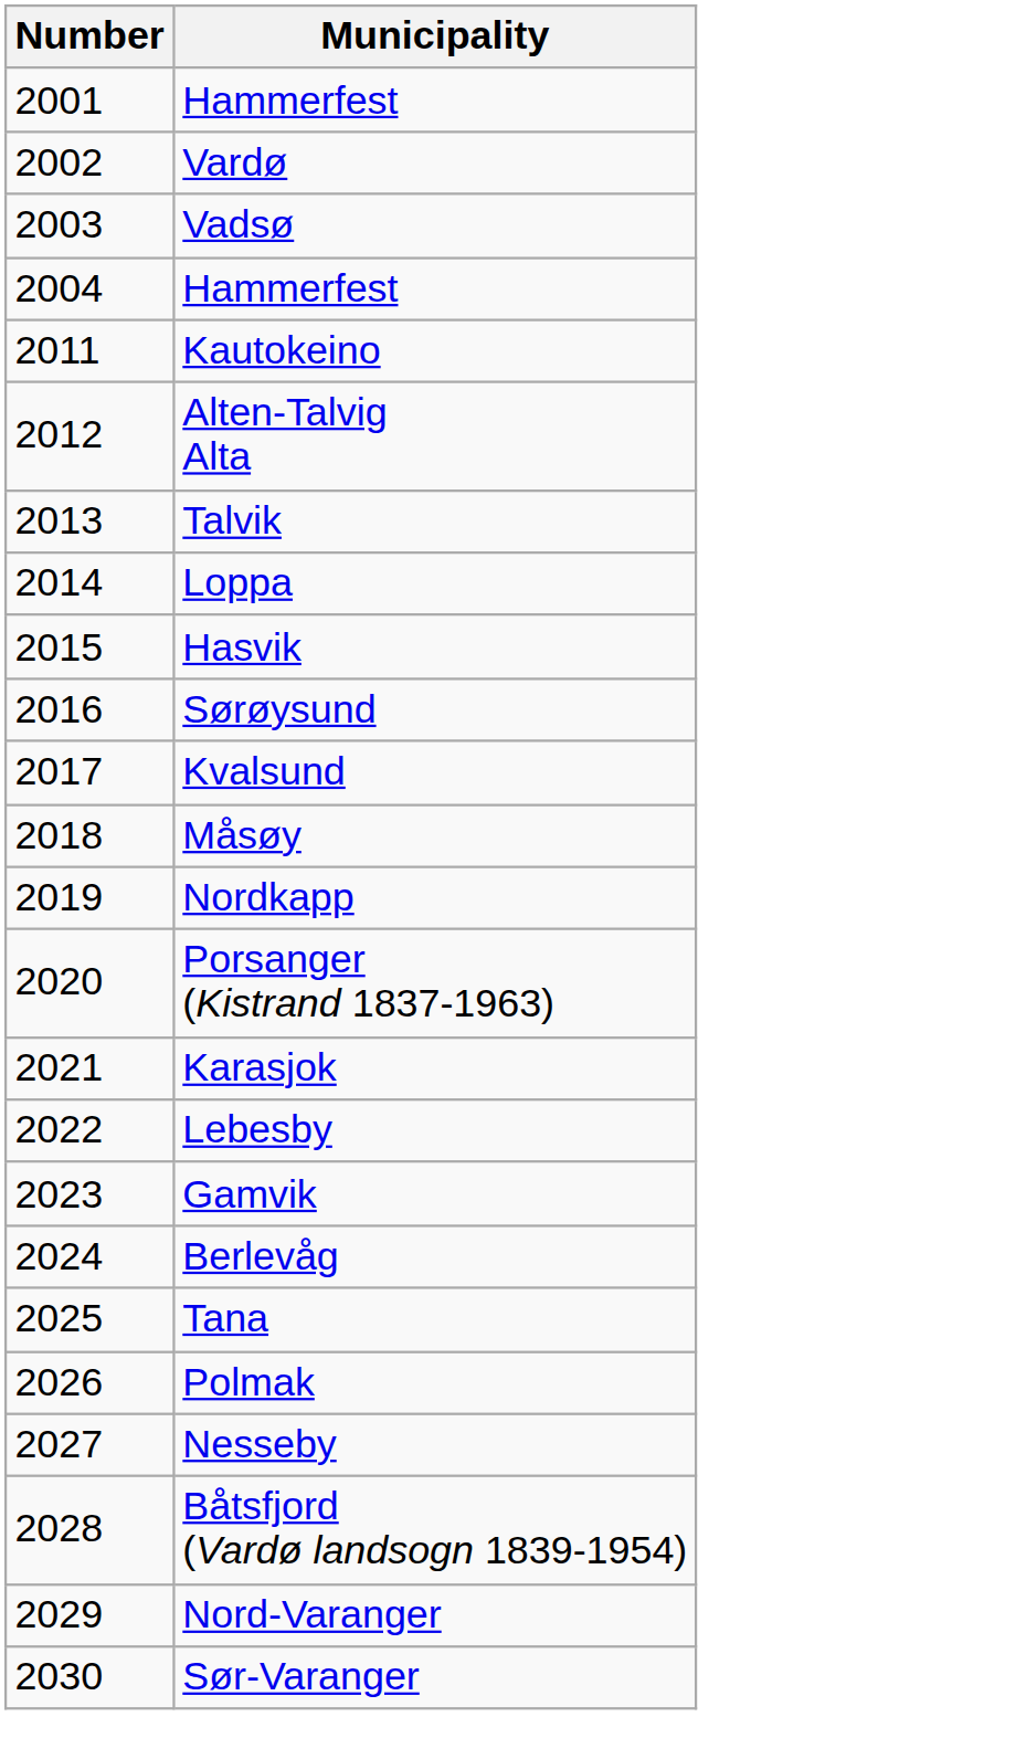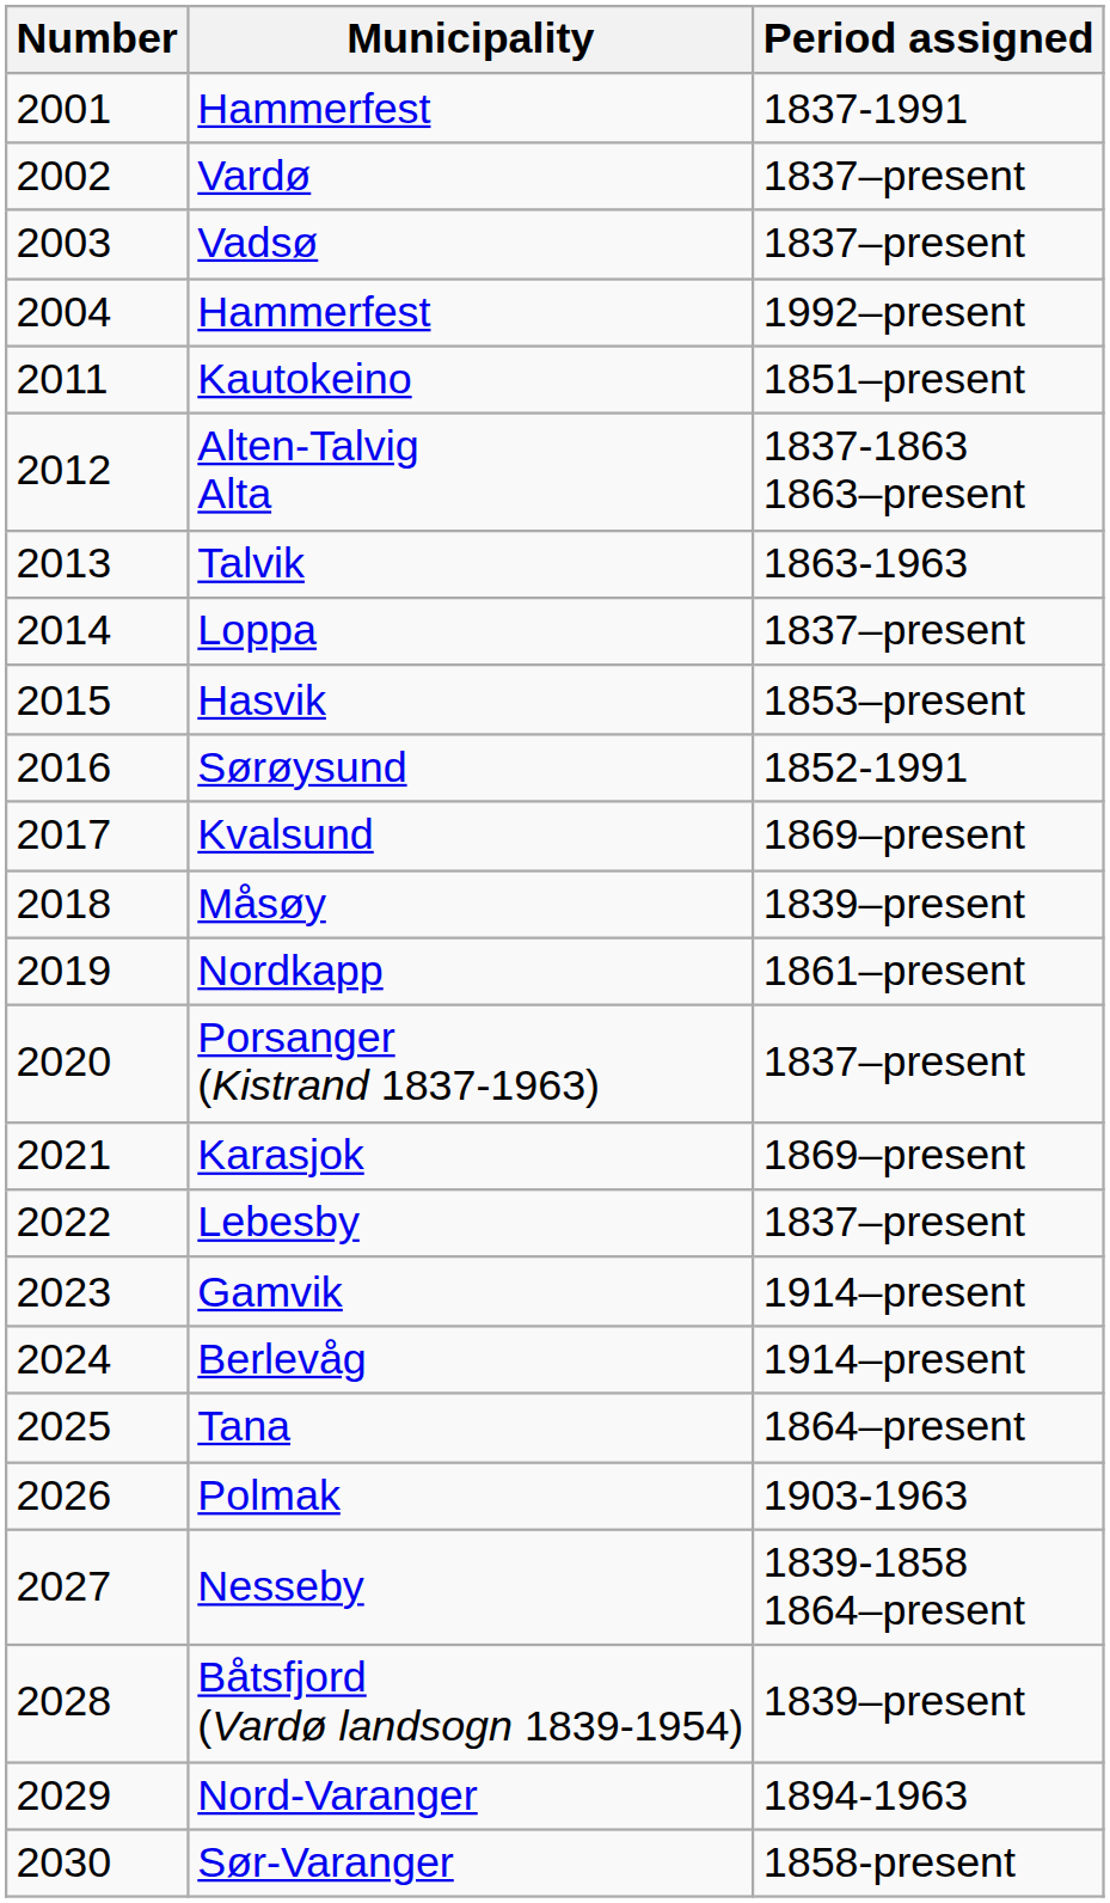+ column: Period assigned | 1837-1991 | 1837–present | 1837–present | 1992–present | 1851–present | 1837-1863 1863–present | 1863-1963 | 1837–present | 1853–present | 1852-1991 | 1869–present | 1839–present | 1861–present | 1837–present | 1869–present | 1837–present | 1914–present | 1914–present | 1864–present | 1903-1963 | 1839-1858 1864–present | 1839–present | 1894-1963 | 1858-present
